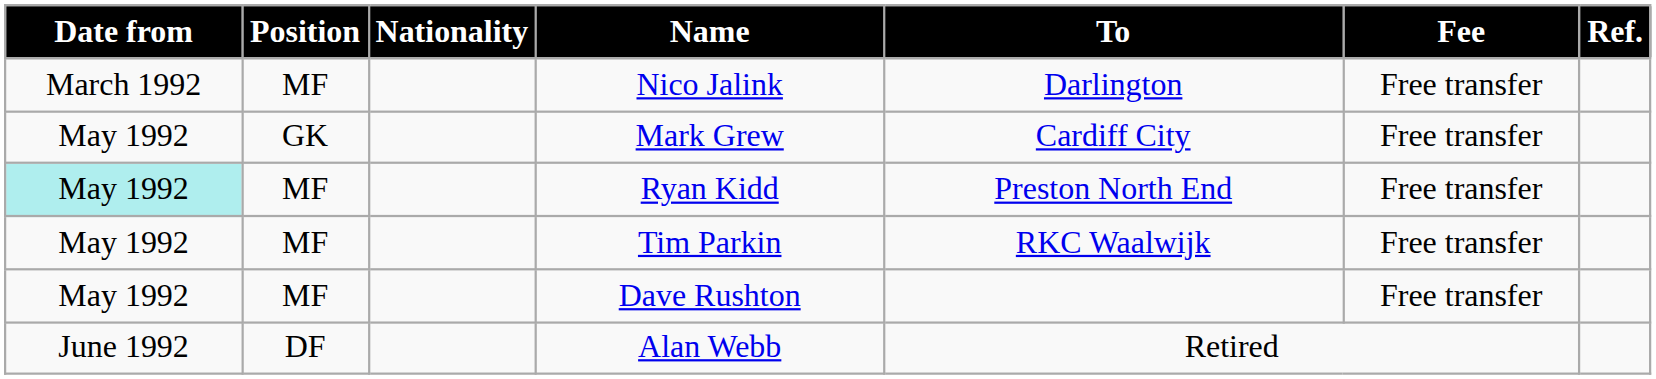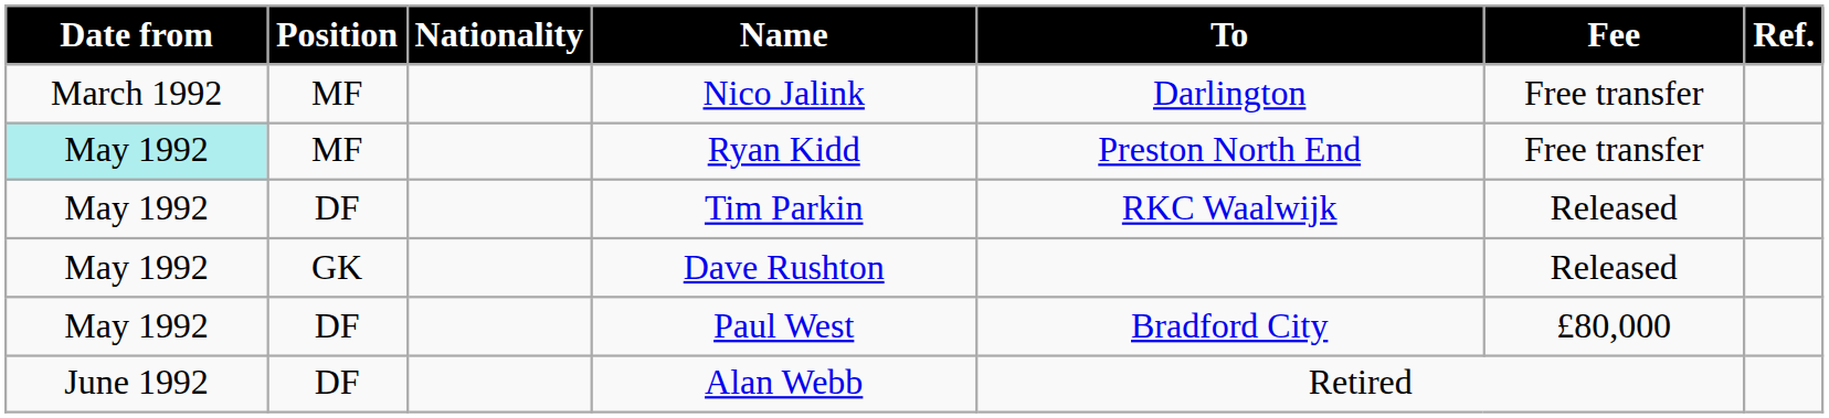- row: May 1992 | GK | Mark Grew | Cardiff City | Free transfer
Tim Parkin | Position: MF -> DF
Tim Parkin | Fee: Free transfer -> Released
Dave Rushton | Position: MF -> GK
Dave Rushton | Fee: Free transfer -> Released
+ row: May 1992 | DF | Paul West | Bradford City | £80,000
